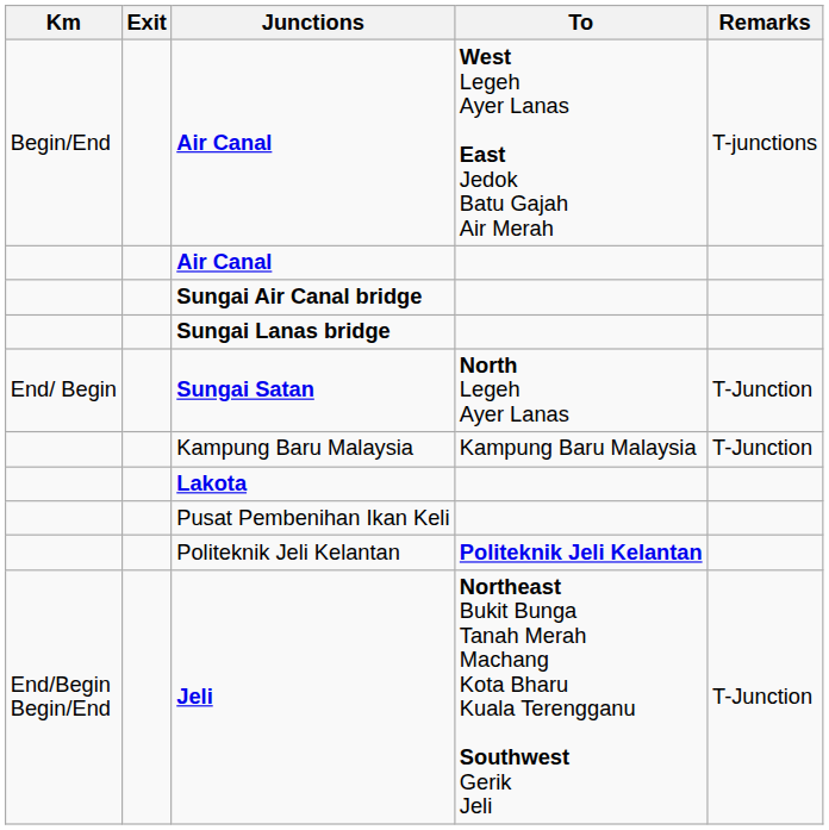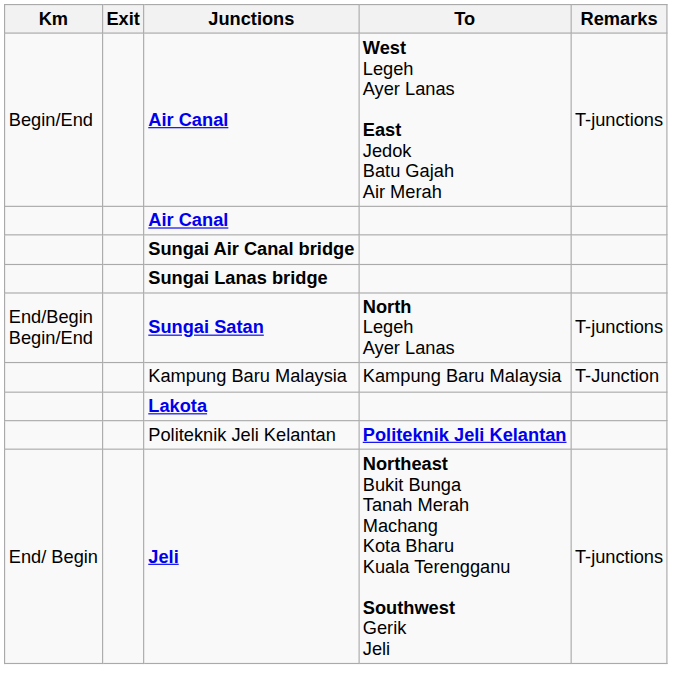Sungai Satan | Km: End/ Begin -> End/Begin Begin/End
Sungai Satan | Remarks: T-Junction -> T-junctions
- row: Pusat Pembenihan Ikan Keli
Jeli | Km: End/Begin Begin/End -> End/ Begin
Jeli | Remarks: T-Junction -> T-junctions
